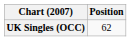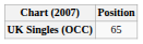UK Singles (OCC) | Position: 62 -> 65
